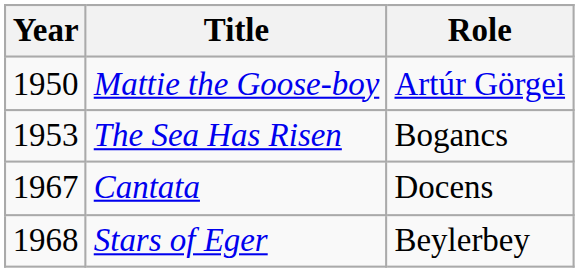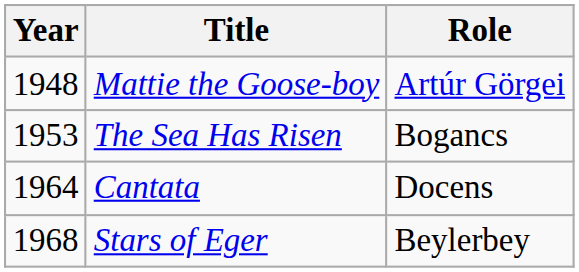Mattie the Goose-boy | Year: 1950 -> 1948
Cantata | Year: 1967 -> 1964
